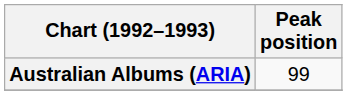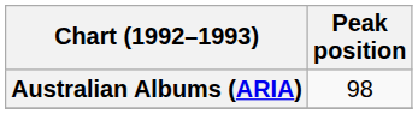Australian Albums (ARIA) | Peak position: 99 -> 98
